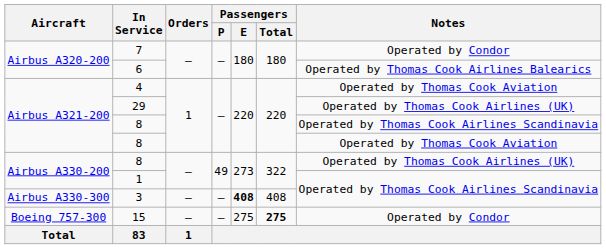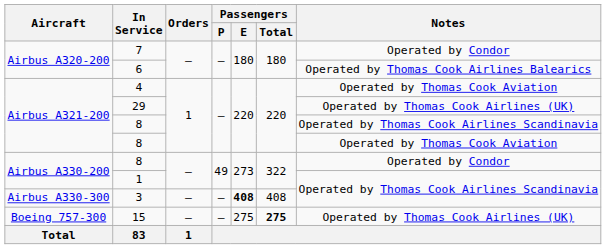Airbus A330-200 / 8 | Notes: Operated by Thomas Cook Airlines (UK) -> Operated by Condor
15 | Notes: Operated by Condor -> Operated by Thomas Cook Airlines (UK)
